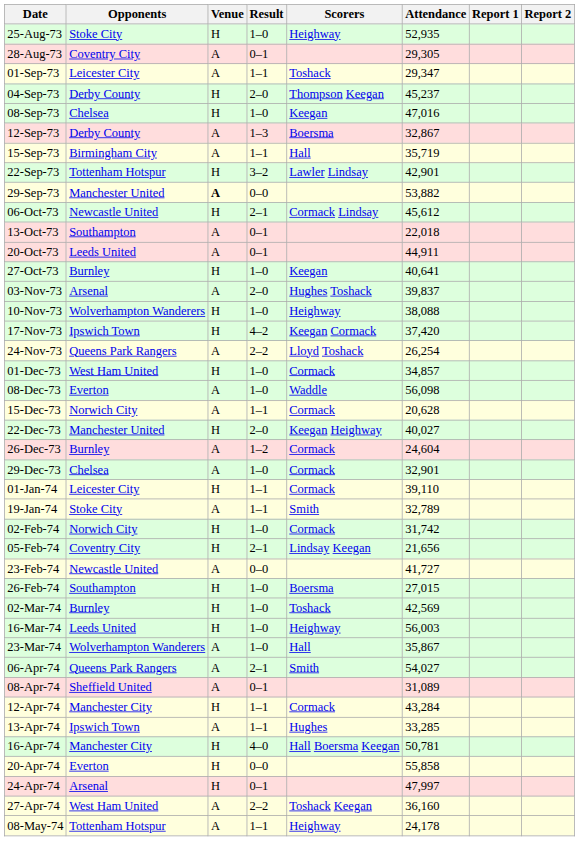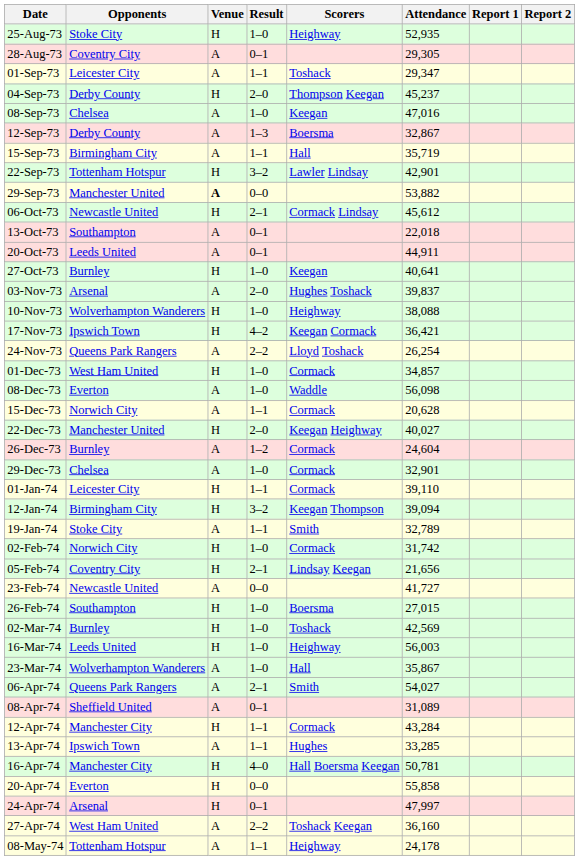08-Sep-73 | Venue: H -> A
17-Nov-73 | Attendance: 37,420 -> 36,421
+ row: 12-Jan-74 | Birmingham City | H | 3–2 | Keegan Thompson | 39,094
